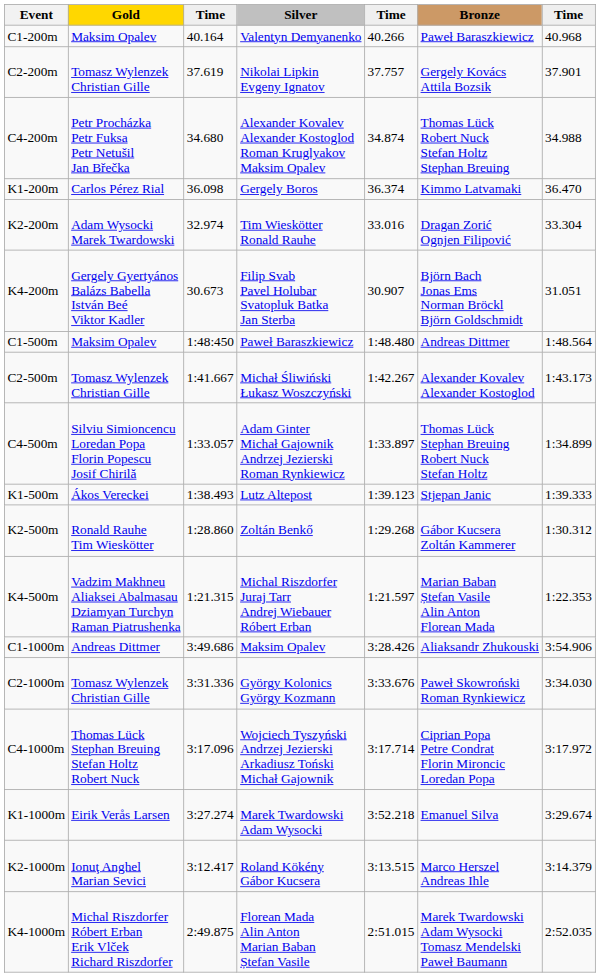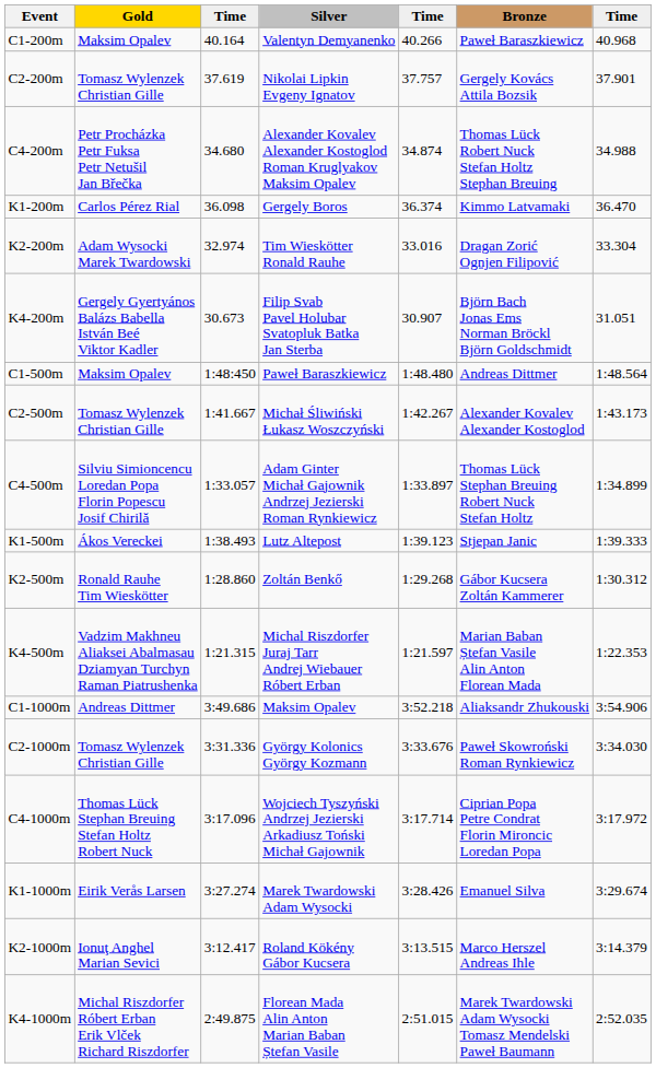C1-1000m | column 5: 3:28.426 -> 3:52.218
K1-1000m | column 5: 3:52.218 -> 3:28.426
